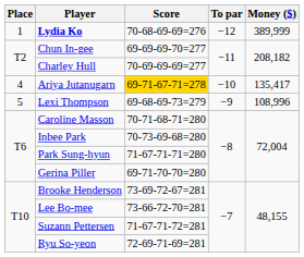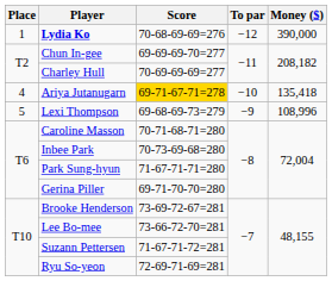Lydia Ko | Money ($): 389,999 -> 390,000
Ariya Jutanugarn | Money ($): 135,417 -> 135,418
